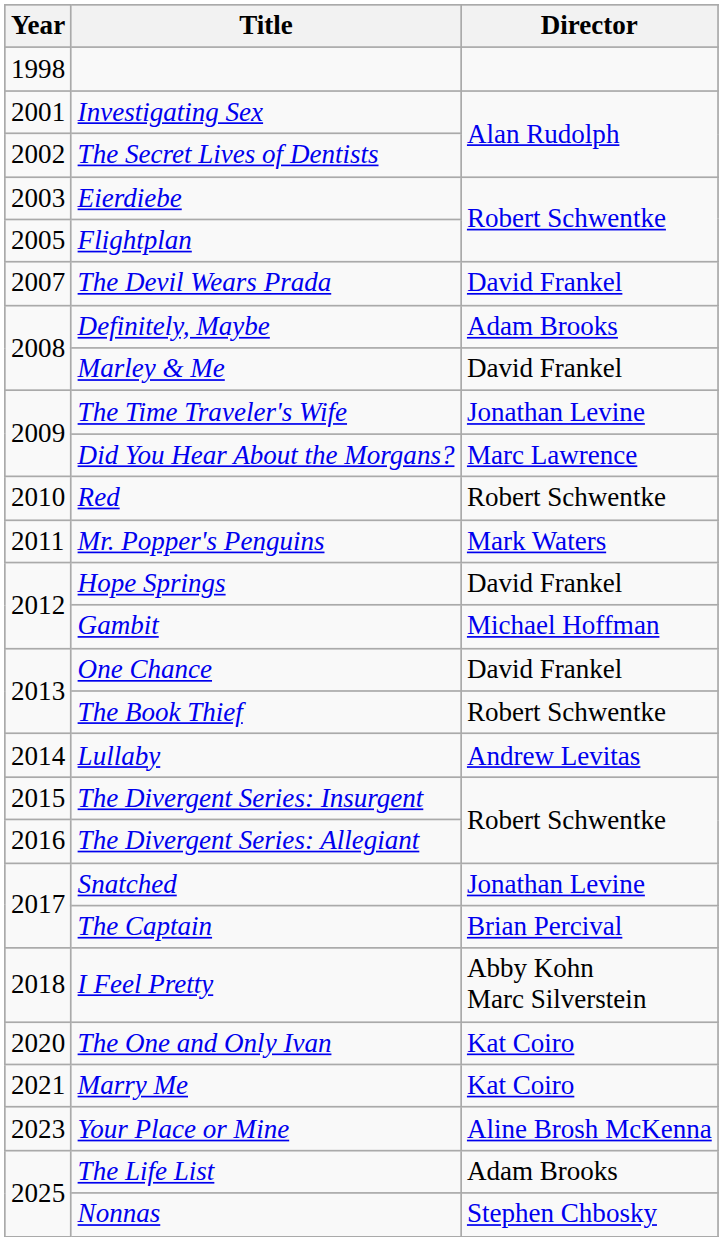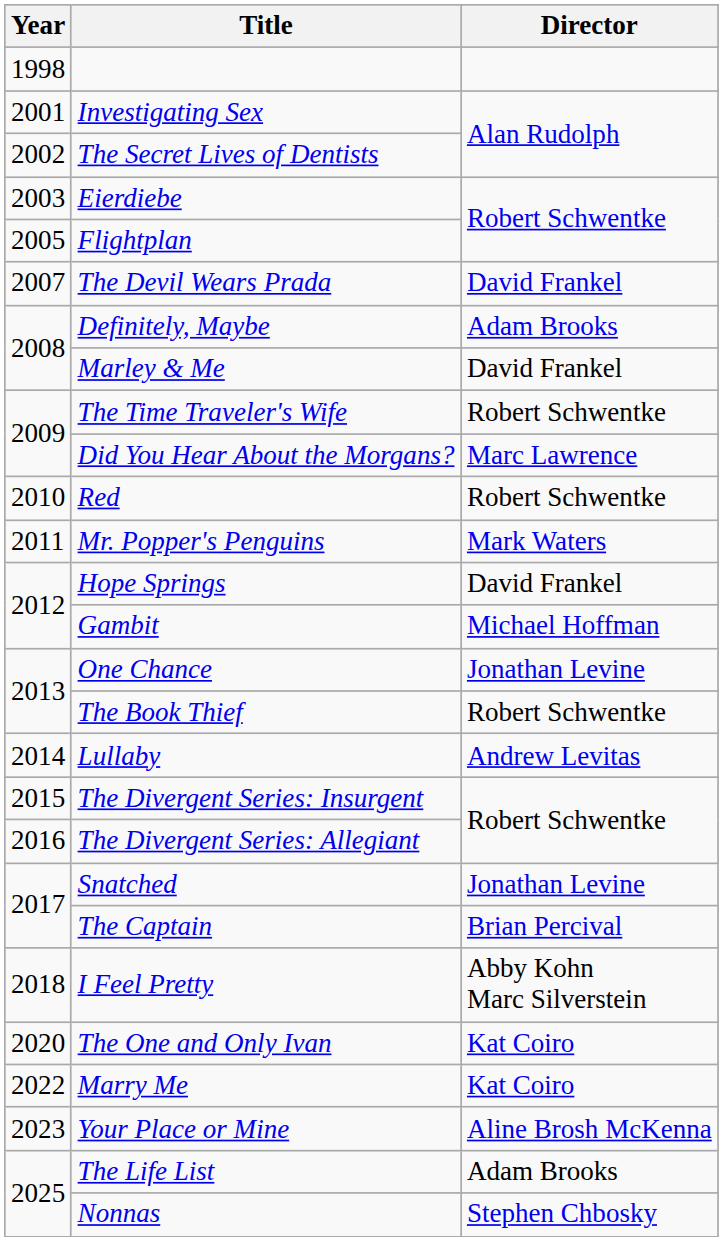The Time Traveler's Wife | Director: Jonathan Levine -> Robert Schwentke
One Chance | Director: David Frankel -> Jonathan Levine
Marry Me | Year: 2021 -> 2022
